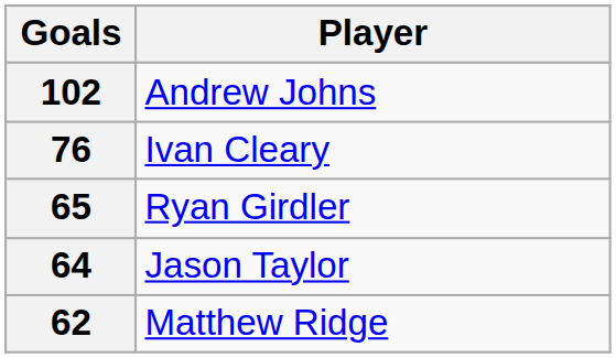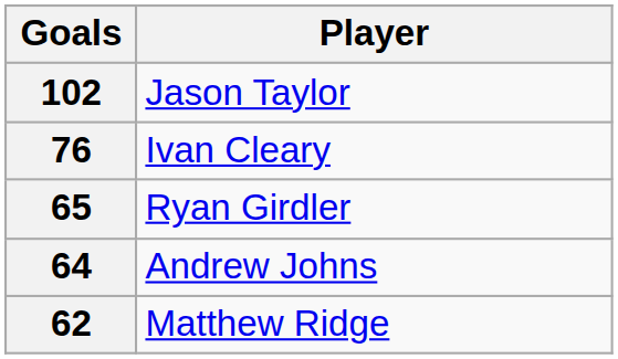102 | Player: Andrew Johns -> Jason Taylor
64 | Player: Jason Taylor -> Andrew Johns
